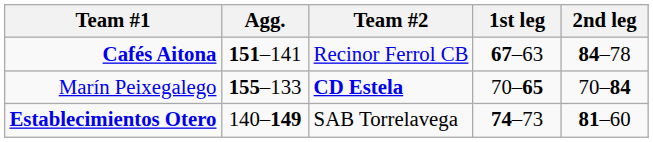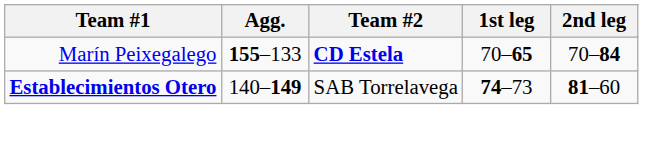- row: Cafés Aitona | 151–141 | Recinor Ferrol CB | 67–63 | 84–78
